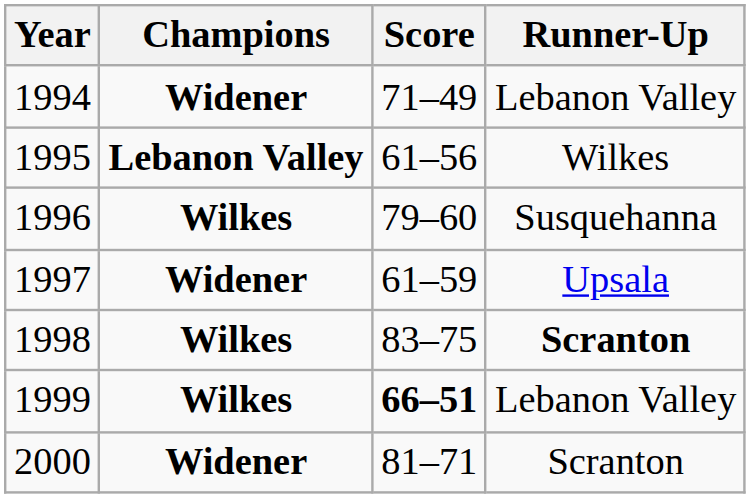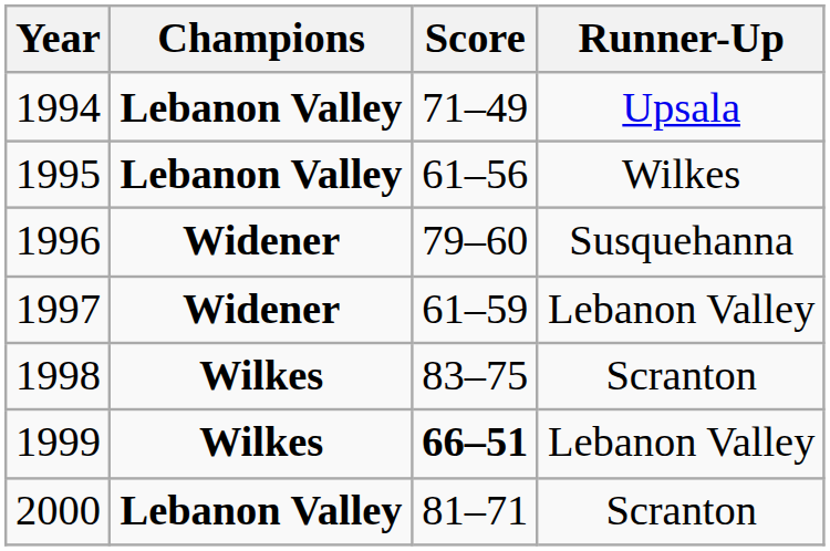1994 | Champions: Widener -> Lebanon Valley
1994 | Runner-Up: Lebanon Valley -> Upsala
1996 | Champions: Wilkes -> Widener
1997 | Runner-Up: Upsala -> Lebanon Valley
1998 | Runner-Up: bold -> normal
2000 | Champions: Widener -> Lebanon Valley
